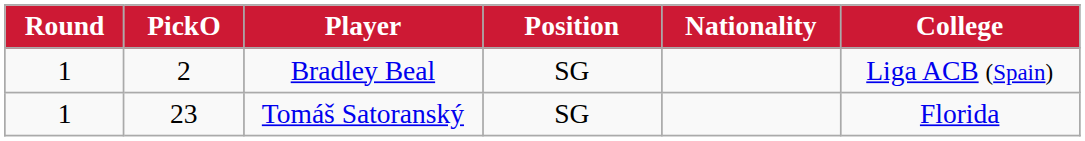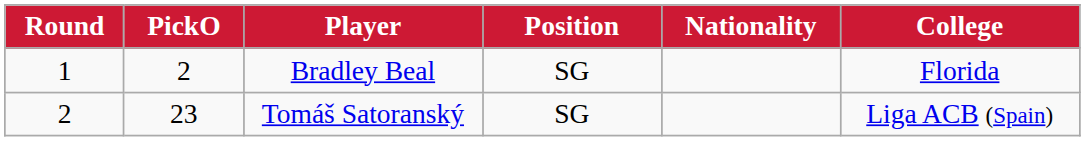Bradley Beal | College: Liga ACB (Spain) -> Florida
Tomáš Satoranský | Round: 1 -> 2
Tomáš Satoranský | College: Florida -> Liga ACB (Spain)
